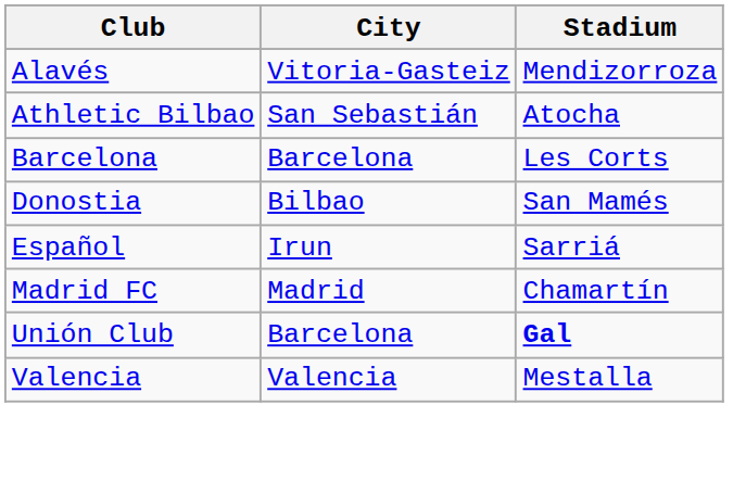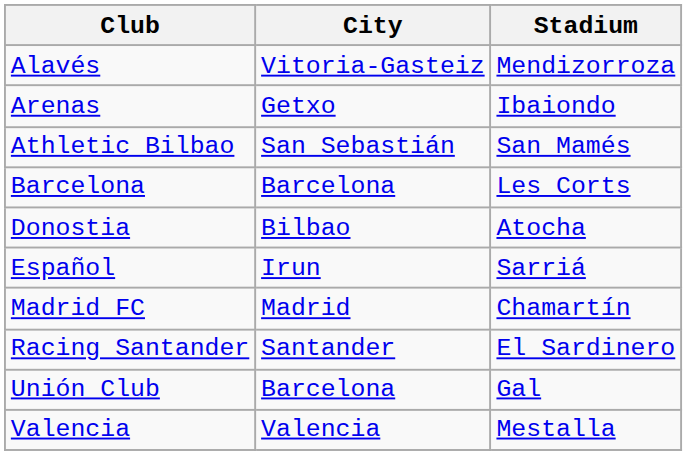+ row: Arenas | Getxo | Ibaiondo
Athletic Bilbao | Stadium: Atocha -> San Mamés
Donostia | Stadium: San Mamés -> Atocha
+ row: Racing Santander | Santander | El Sardinero
Unión Club | Stadium: bold -> normal
